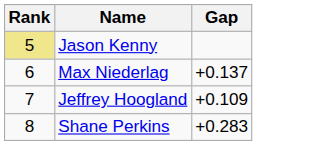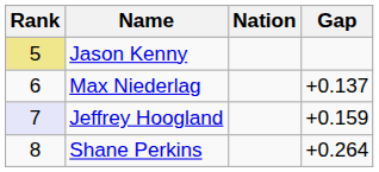+ column: Nation
Jeffrey Hoogland | Rank: no background -> lavender background
Jeffrey Hoogland | Gap: +0.109 -> +0.159
Shane Perkins | Gap: +0.283 -> +0.264
